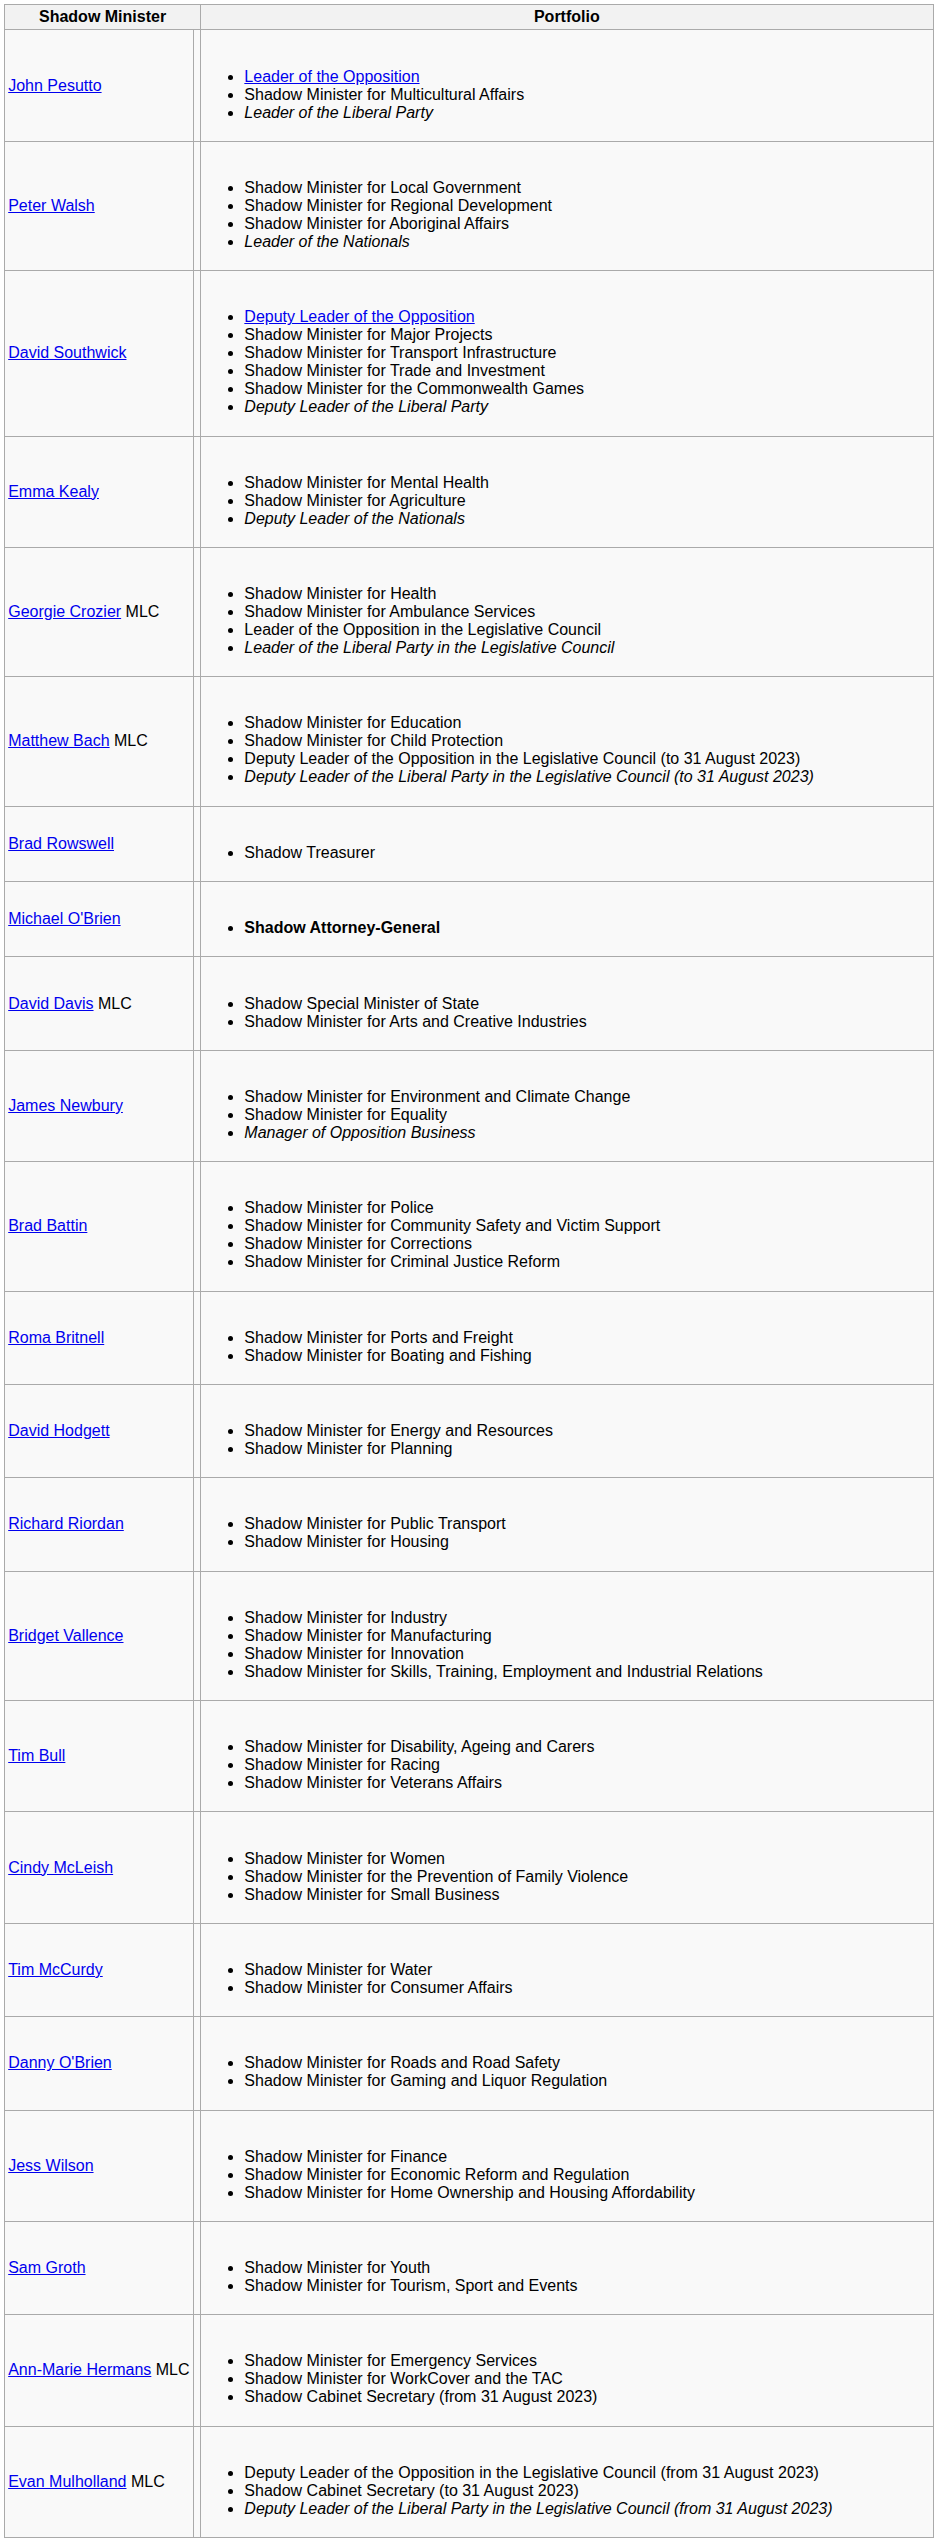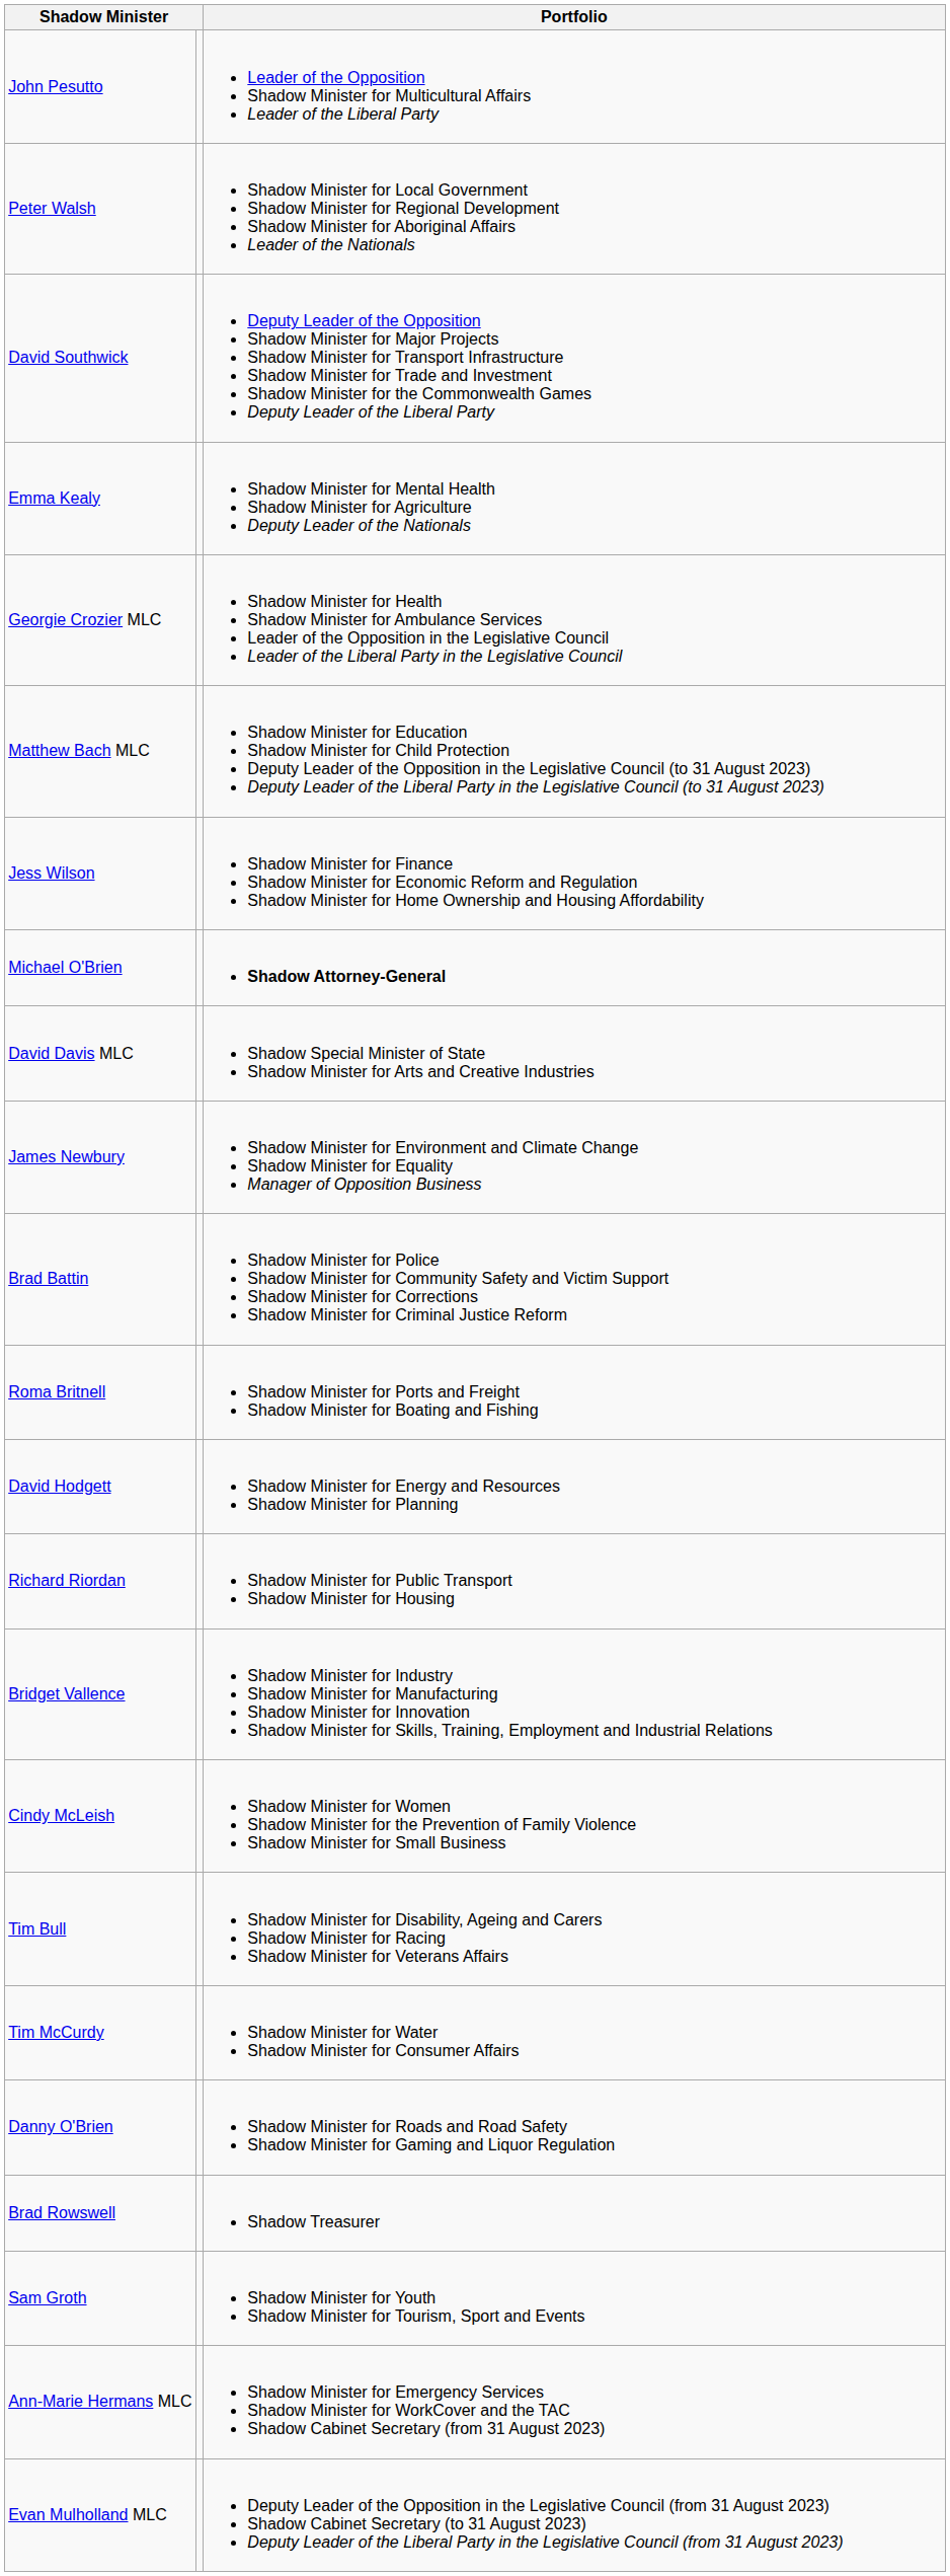rows swapped: Brad Rowswell <-> Jess Wilson
rows swapped: Cindy McLeish <-> Tim Bull
